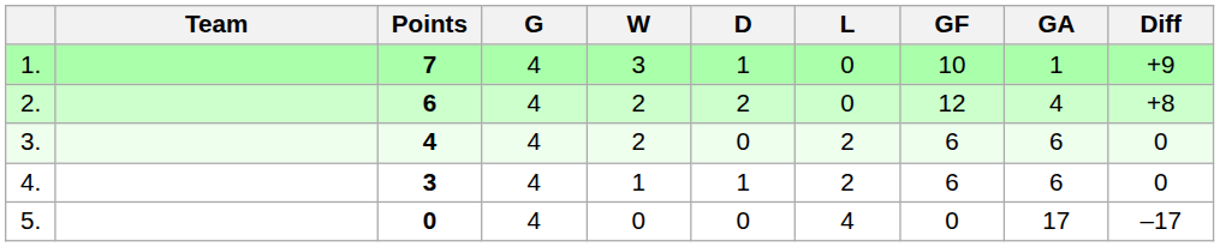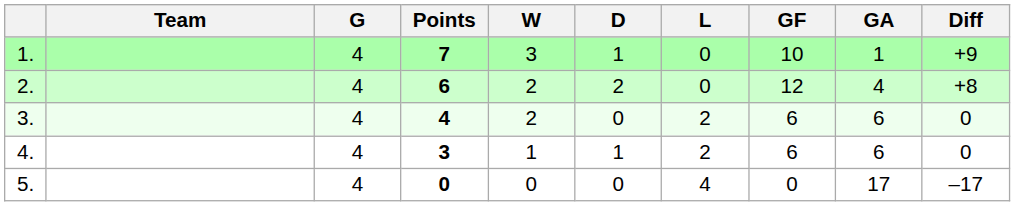columns swapped: Points <-> G
